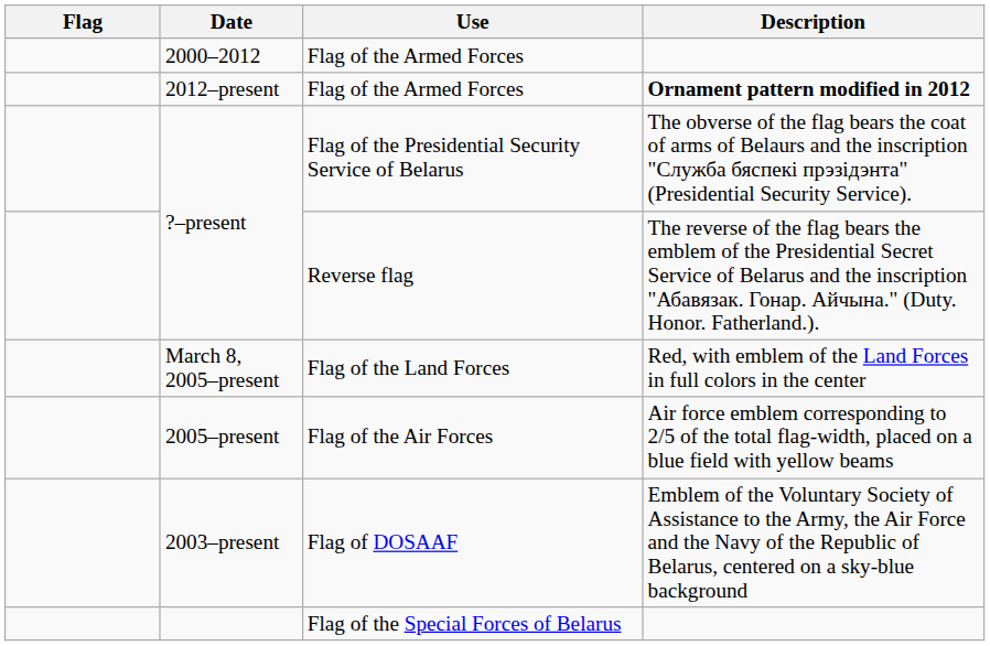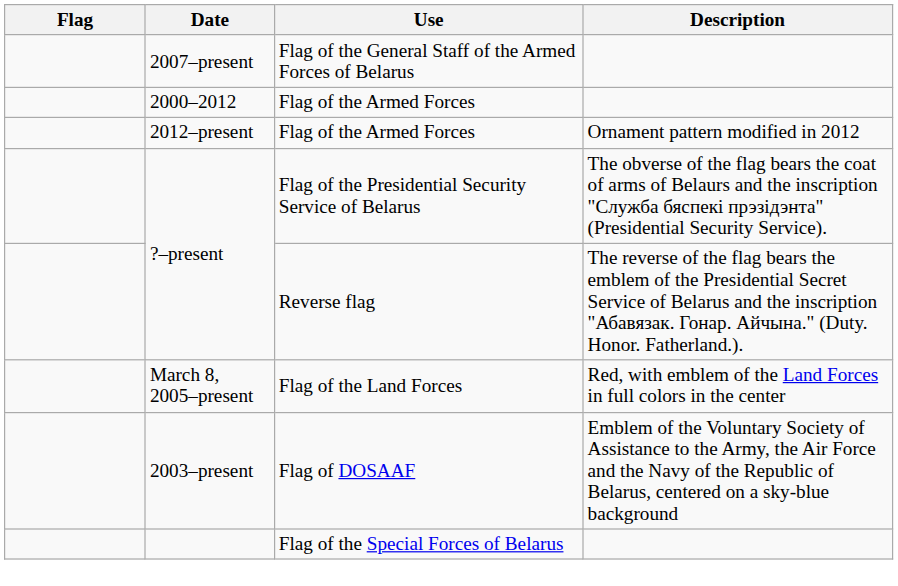+ row: 2007–present | Flag of the General Staff of the Armed Forces of Belarus
2012–present | Description: bold -> normal
- row: 2005–present | Flag of the Air Forces | Air force emblem corresponding to 2/5 of the total flag-width, placed on a blue field with yellow beams
